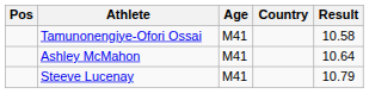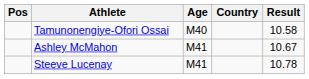Tamunonengiye-Ofori Ossai | Age: M41 -> M40
Ashley McMahon | Result: 10.64 -> 10.67
Steeve Lucenay | Result: 10.79 -> 10.78
